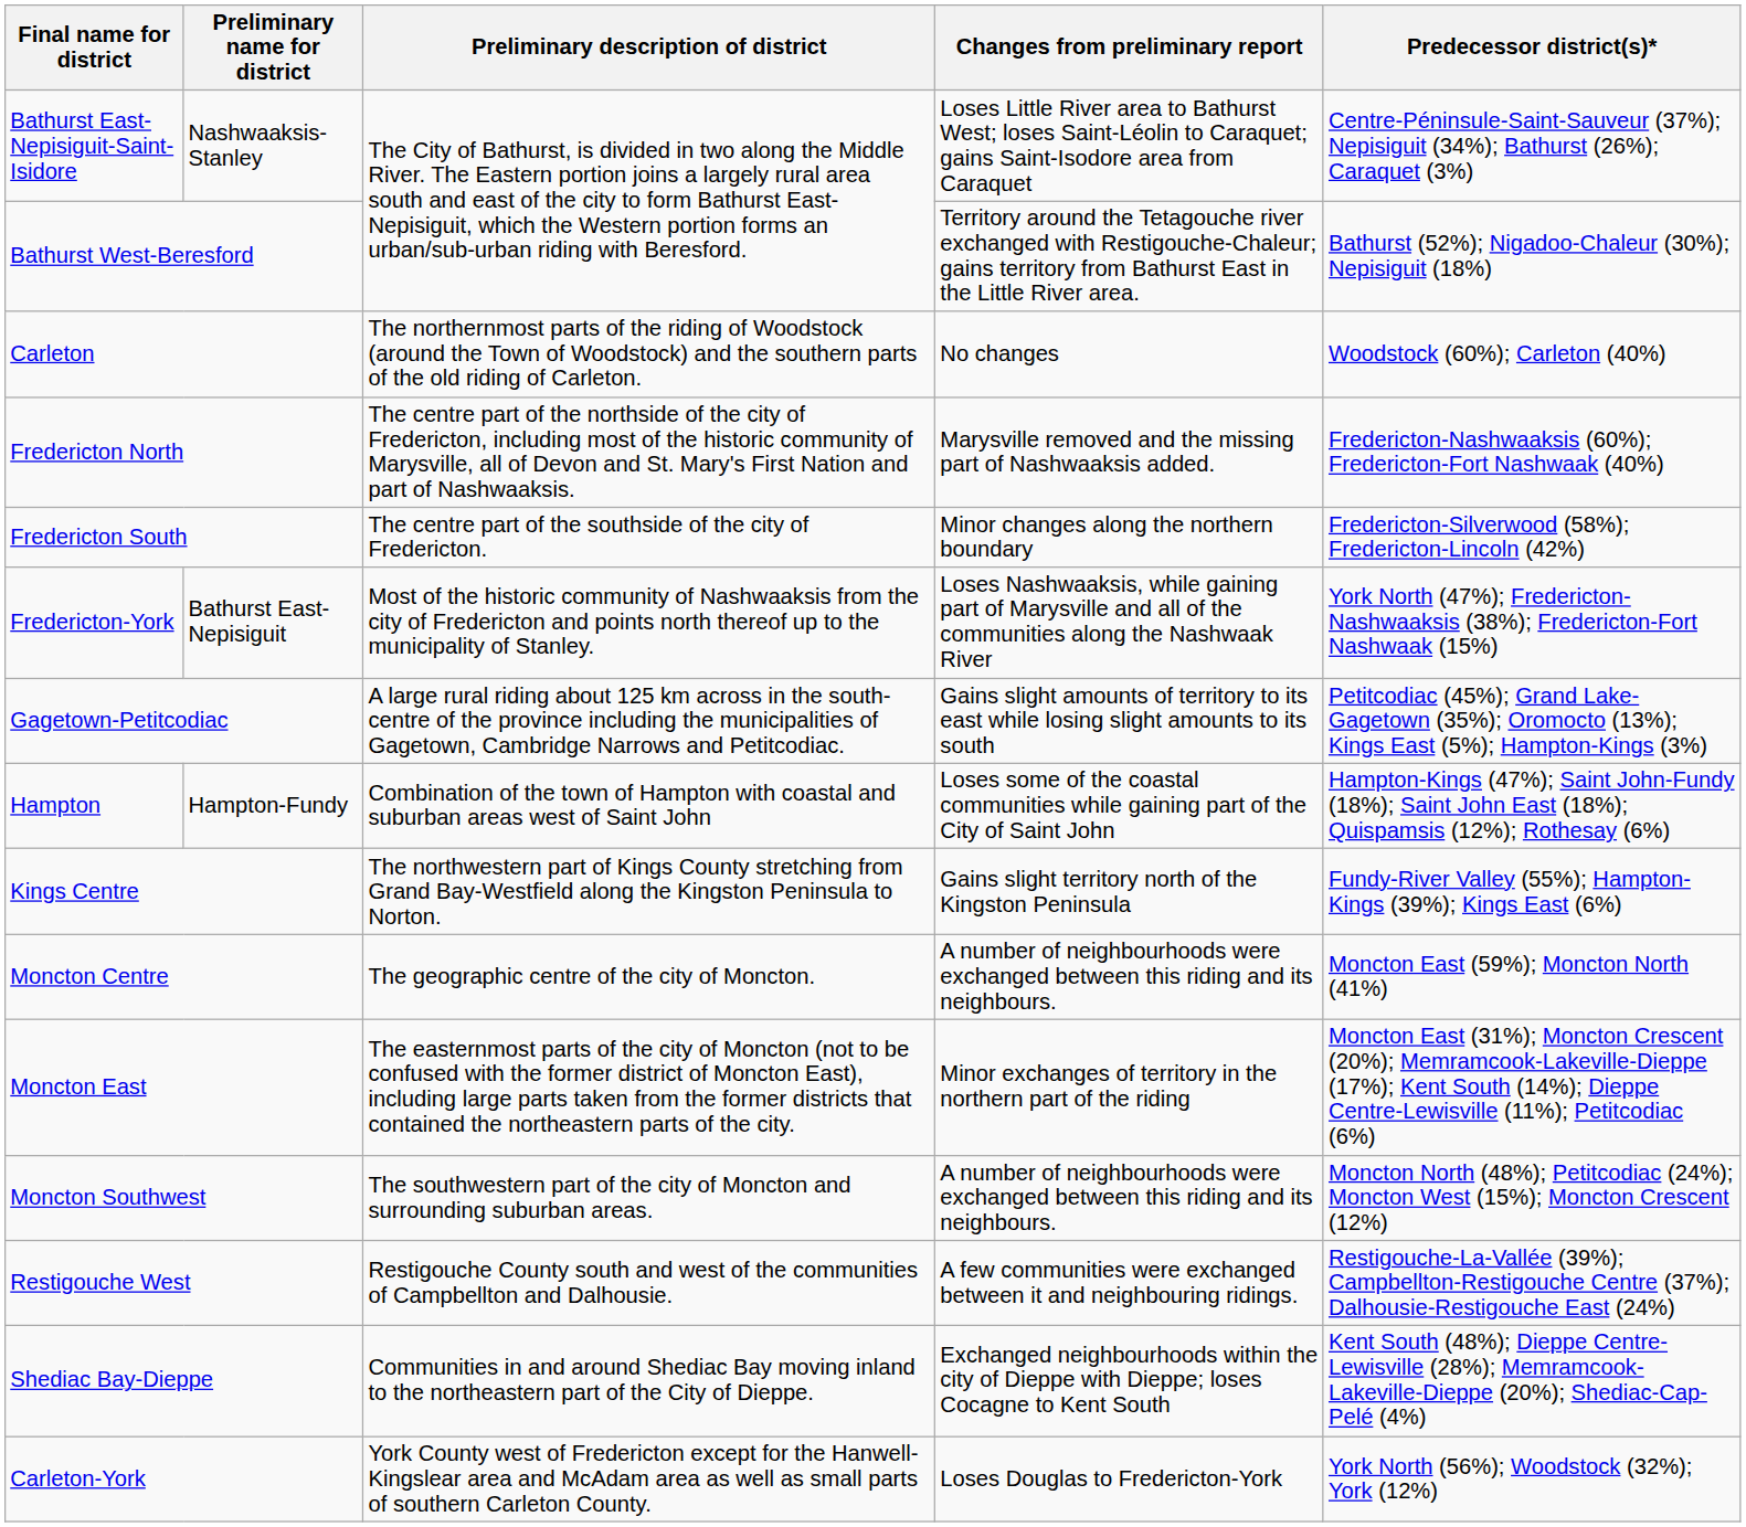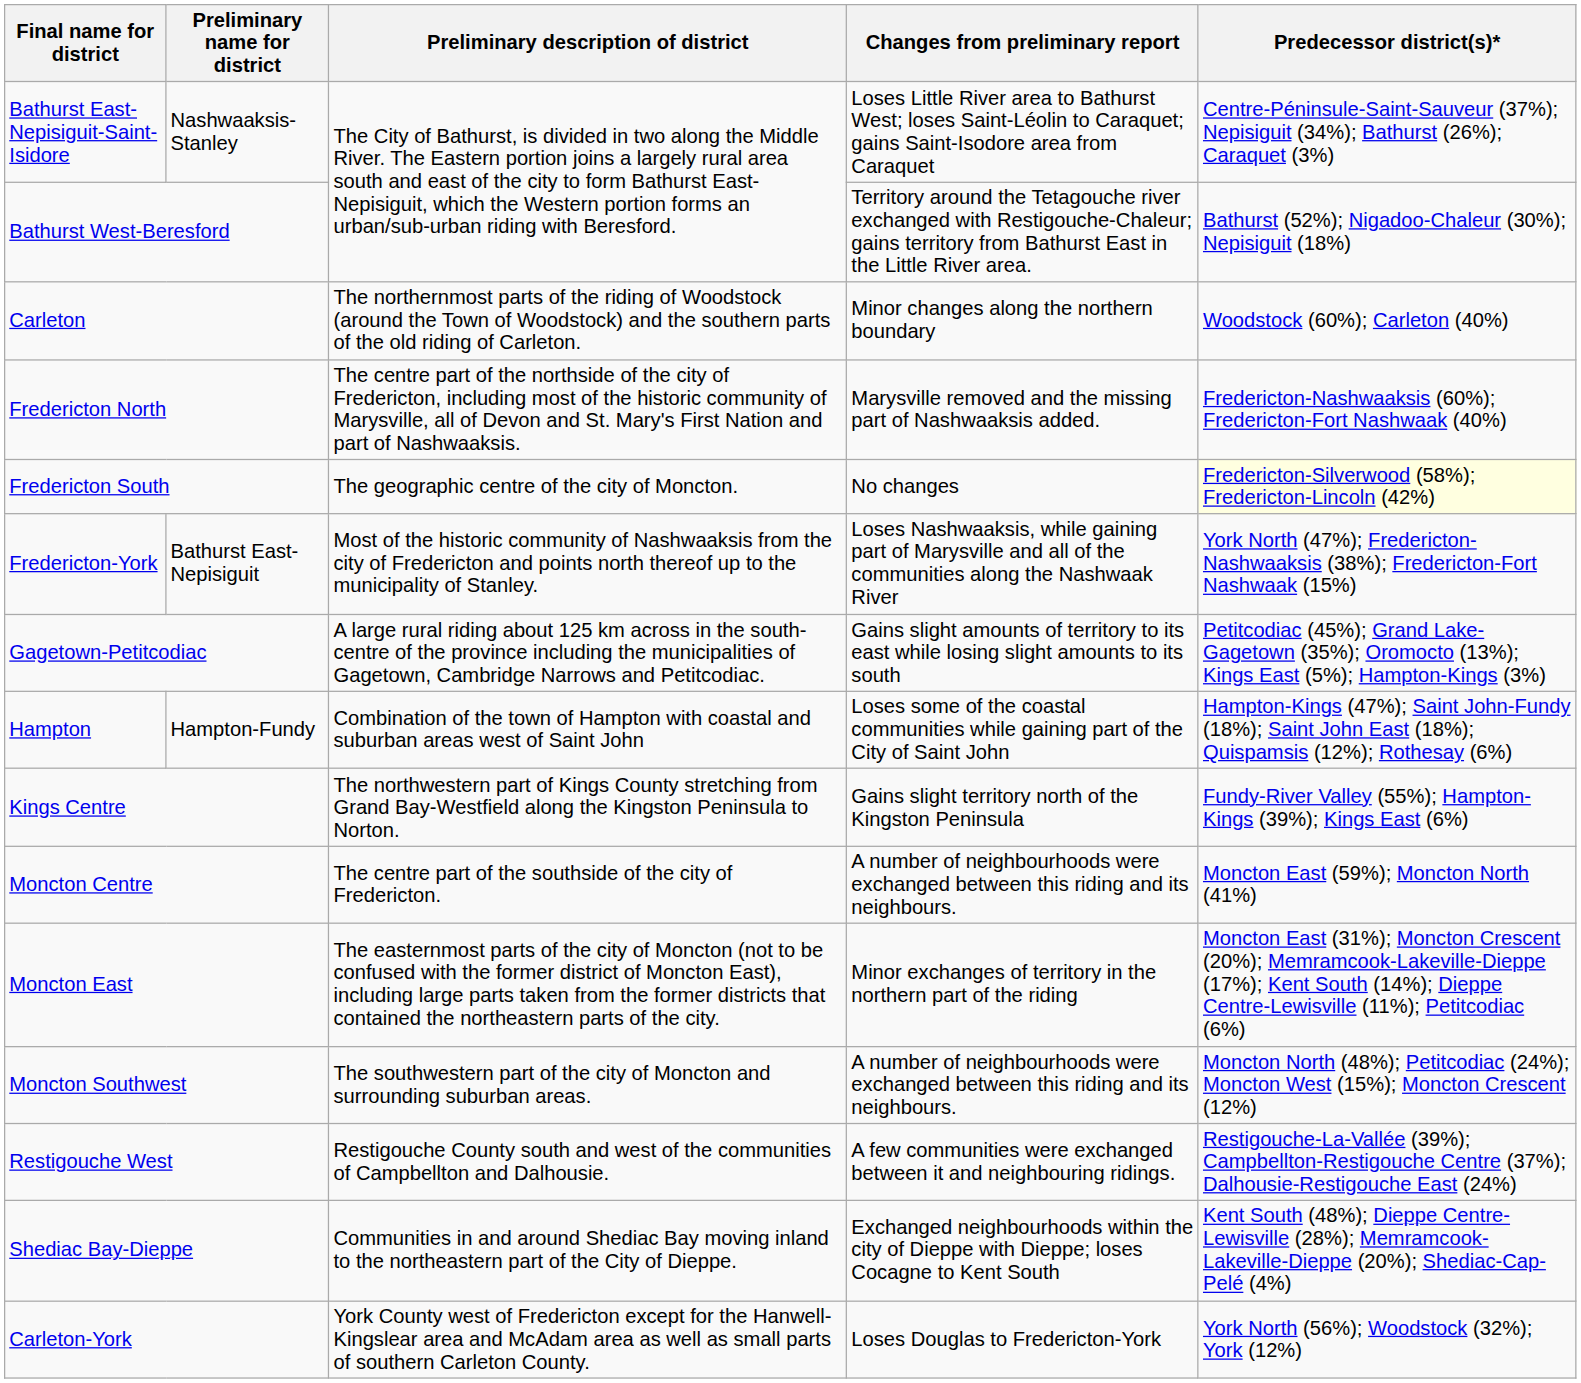Carleton | Changes from preliminary report: No changes -> Minor changes along the northern boundary
Fredericton South | Preliminary description of district: The centre part of the southside of the city of Fredericton. -> The geographic centre of the city of Moncton.
Fredericton South | Changes from preliminary report: Minor changes along the northern boundary -> No changes
Fredericton South | Predecessor district(s)*: no background -> lightyellow background
Moncton Centre | Preliminary description of district: The geographic centre of the city of Moncton. -> The centre part of the southside of the city of Fredericton.
